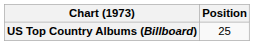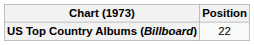US Top Country Albums (Billboard) | Position: 25 -> 22
